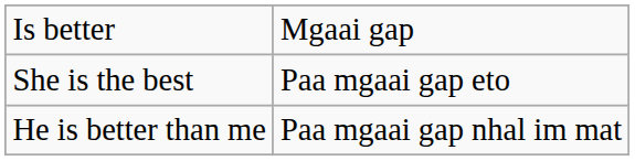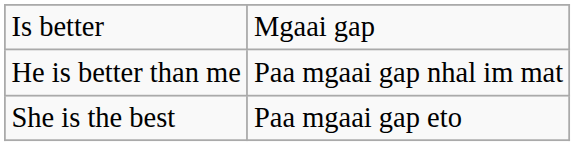rows swapped: She is the best <-> He is better than me
